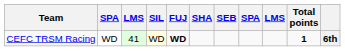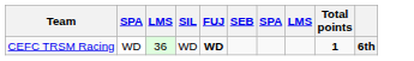- column: SHA
CEFC TRSM Racing | column 3: 41 -> 36
CEFC TRSM Racing | SIL: lightyellow background -> no background
